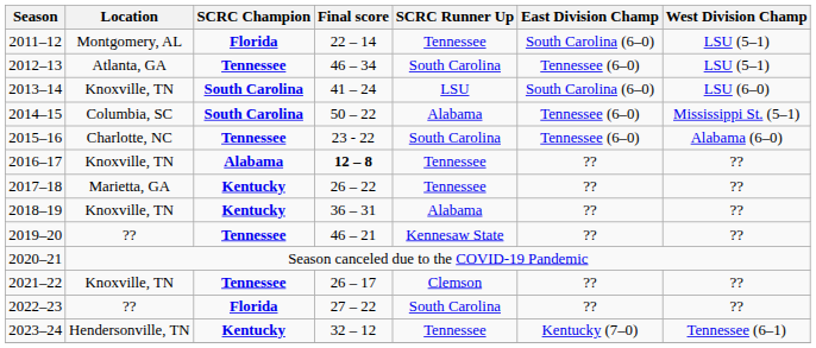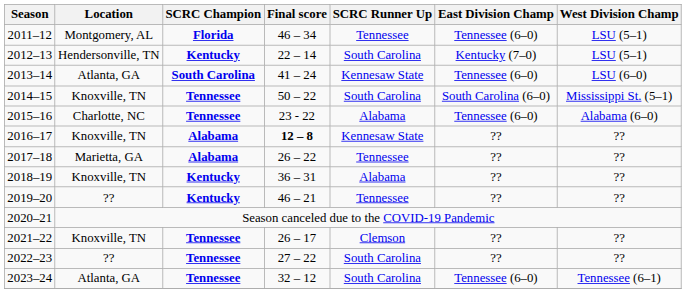2011–12 | Final score: 22 – 14 -> 46 – 34
2011–12 | East Division Champ: South Carolina (6–0) -> Tennessee (6–0)
2012–13 | Location: Atlanta, GA -> Hendersonville, TN
2012–13 | SCRC Champion: Tennessee -> Kentucky
2012–13 | Final score: 46 – 34 -> 22 – 14
2012–13 | East Division Champ: Tennessee (6–0) -> Kentucky (7–0)
2013–14 | Location: Knoxville, TN -> Atlanta, GA
2013–14 | SCRC Runner Up: LSU -> Kennesaw State
2013–14 | East Division Champ: South Carolina (6–0) -> Tennessee (6–0)
2014–15 | Location: Columbia, SC -> Knoxville, TN
2014–15 | SCRC Champion: South Carolina -> Tennessee
2014–15 | SCRC Runner Up: Alabama -> South Carolina
2014–15 | East Division Champ: Tennessee (6–0) -> South Carolina (6–0)
2015–16 | SCRC Runner Up: South Carolina -> Alabama
2016–17 | SCRC Runner Up: Tennessee -> Kennesaw State
2017–18 | SCRC Champion: Kentucky -> Alabama
2019–20 | SCRC Champion: Tennessee -> Kentucky
2019–20 | SCRC Runner Up: Kennesaw State -> Tennessee
2022–23 | SCRC Champion: Florida -> Tennessee
2023–24 | Location: Hendersonville, TN -> Atlanta, GA
2023–24 | SCRC Champion: Kentucky -> Tennessee
2023–24 | SCRC Runner Up: Tennessee -> South Carolina
2023–24 | East Division Champ: Kentucky (7–0) -> Tennessee (6–0)
